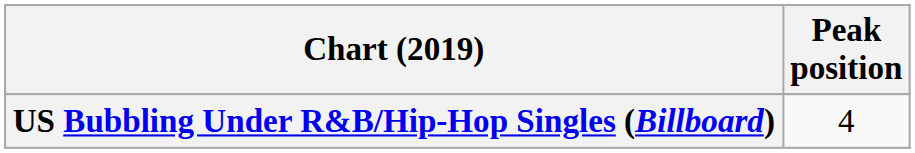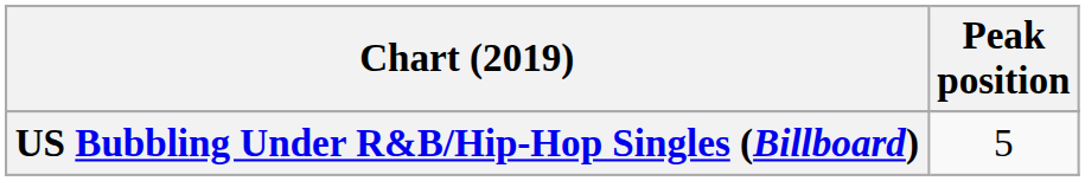US Bubbling Under R&B/Hip-Hop Singles (Billboard) | Peak position: 4 -> 5
